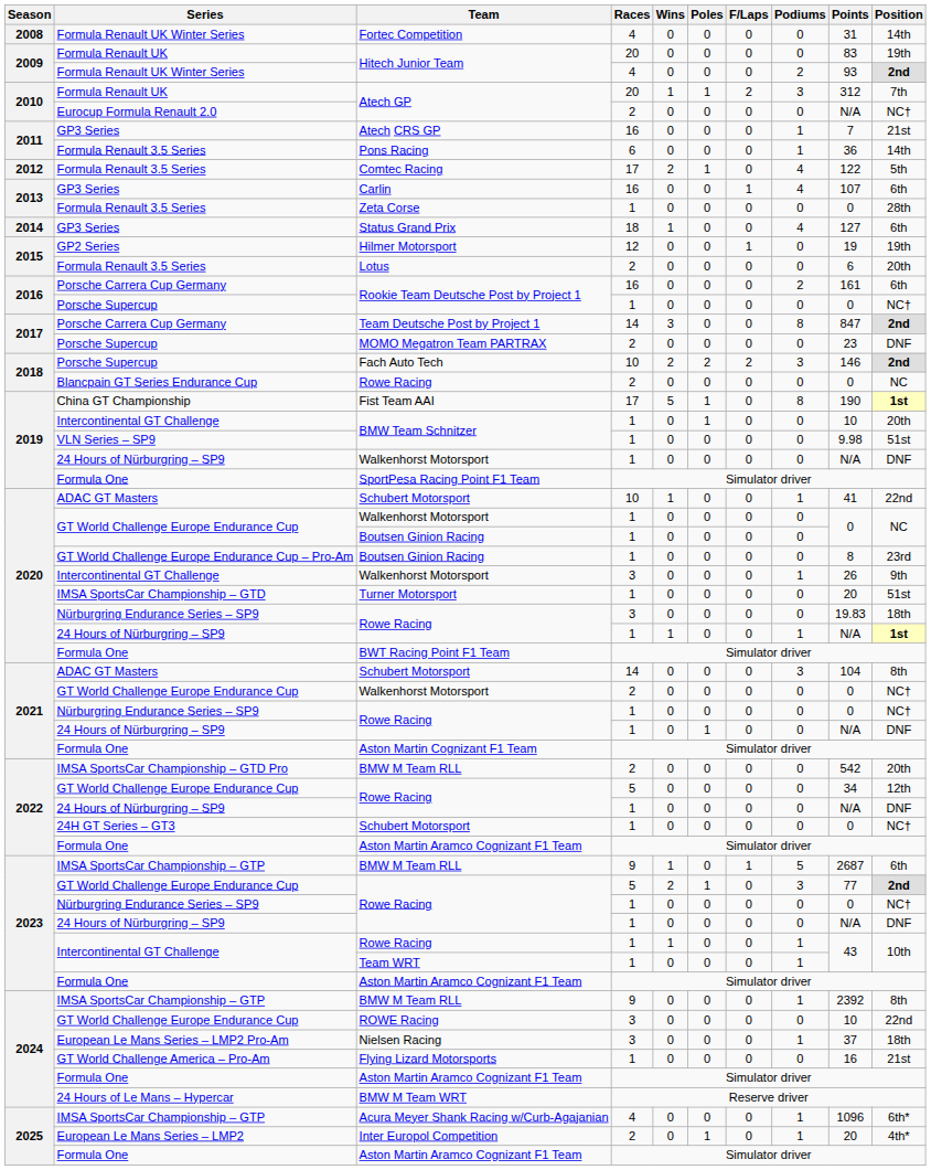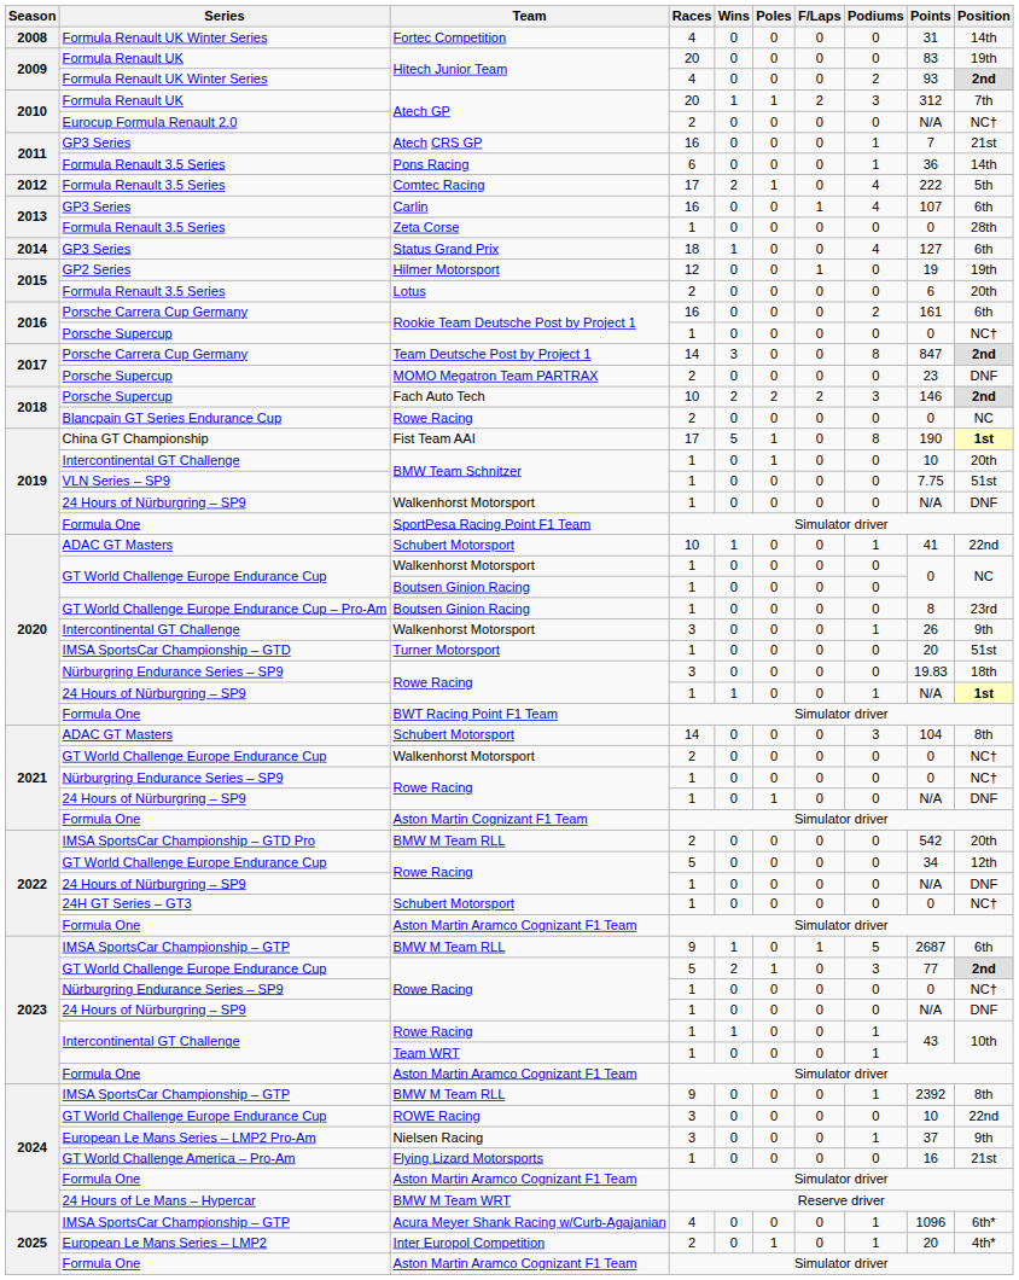Comtec Racing | Points: 122 -> 222
VLN Series – SP9 / BMW Team Schnitzer | Points: 9.98 -> 7.75
Nielsen Racing | Position: 18th -> 9th
